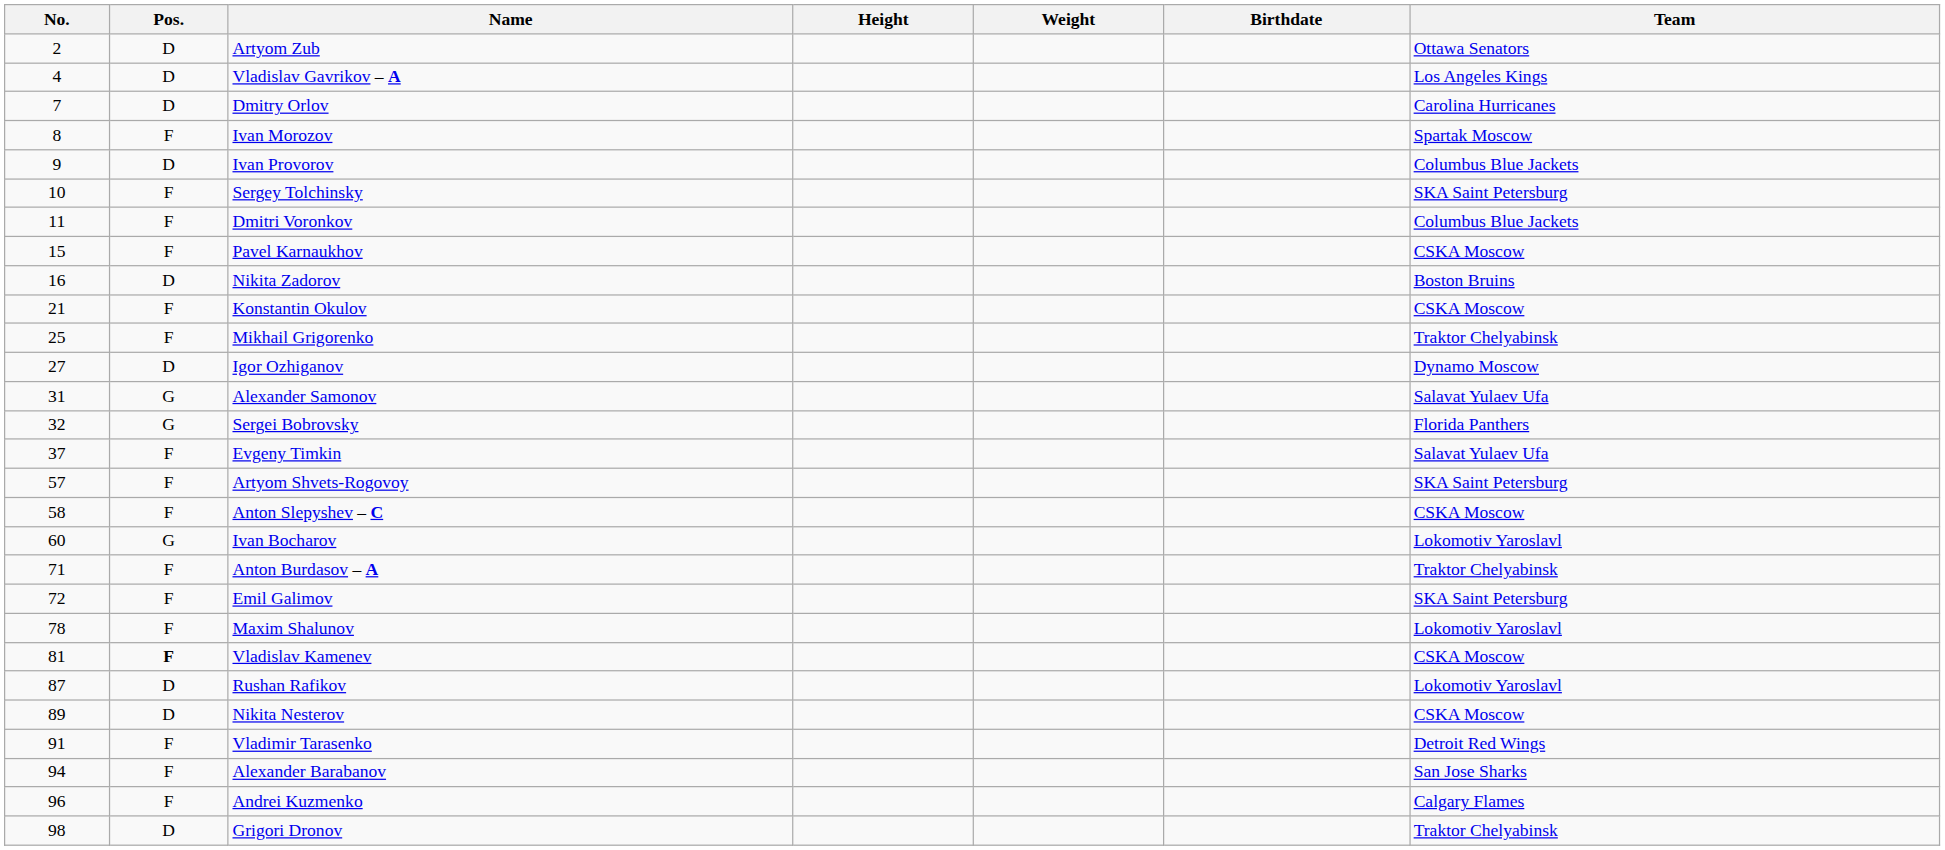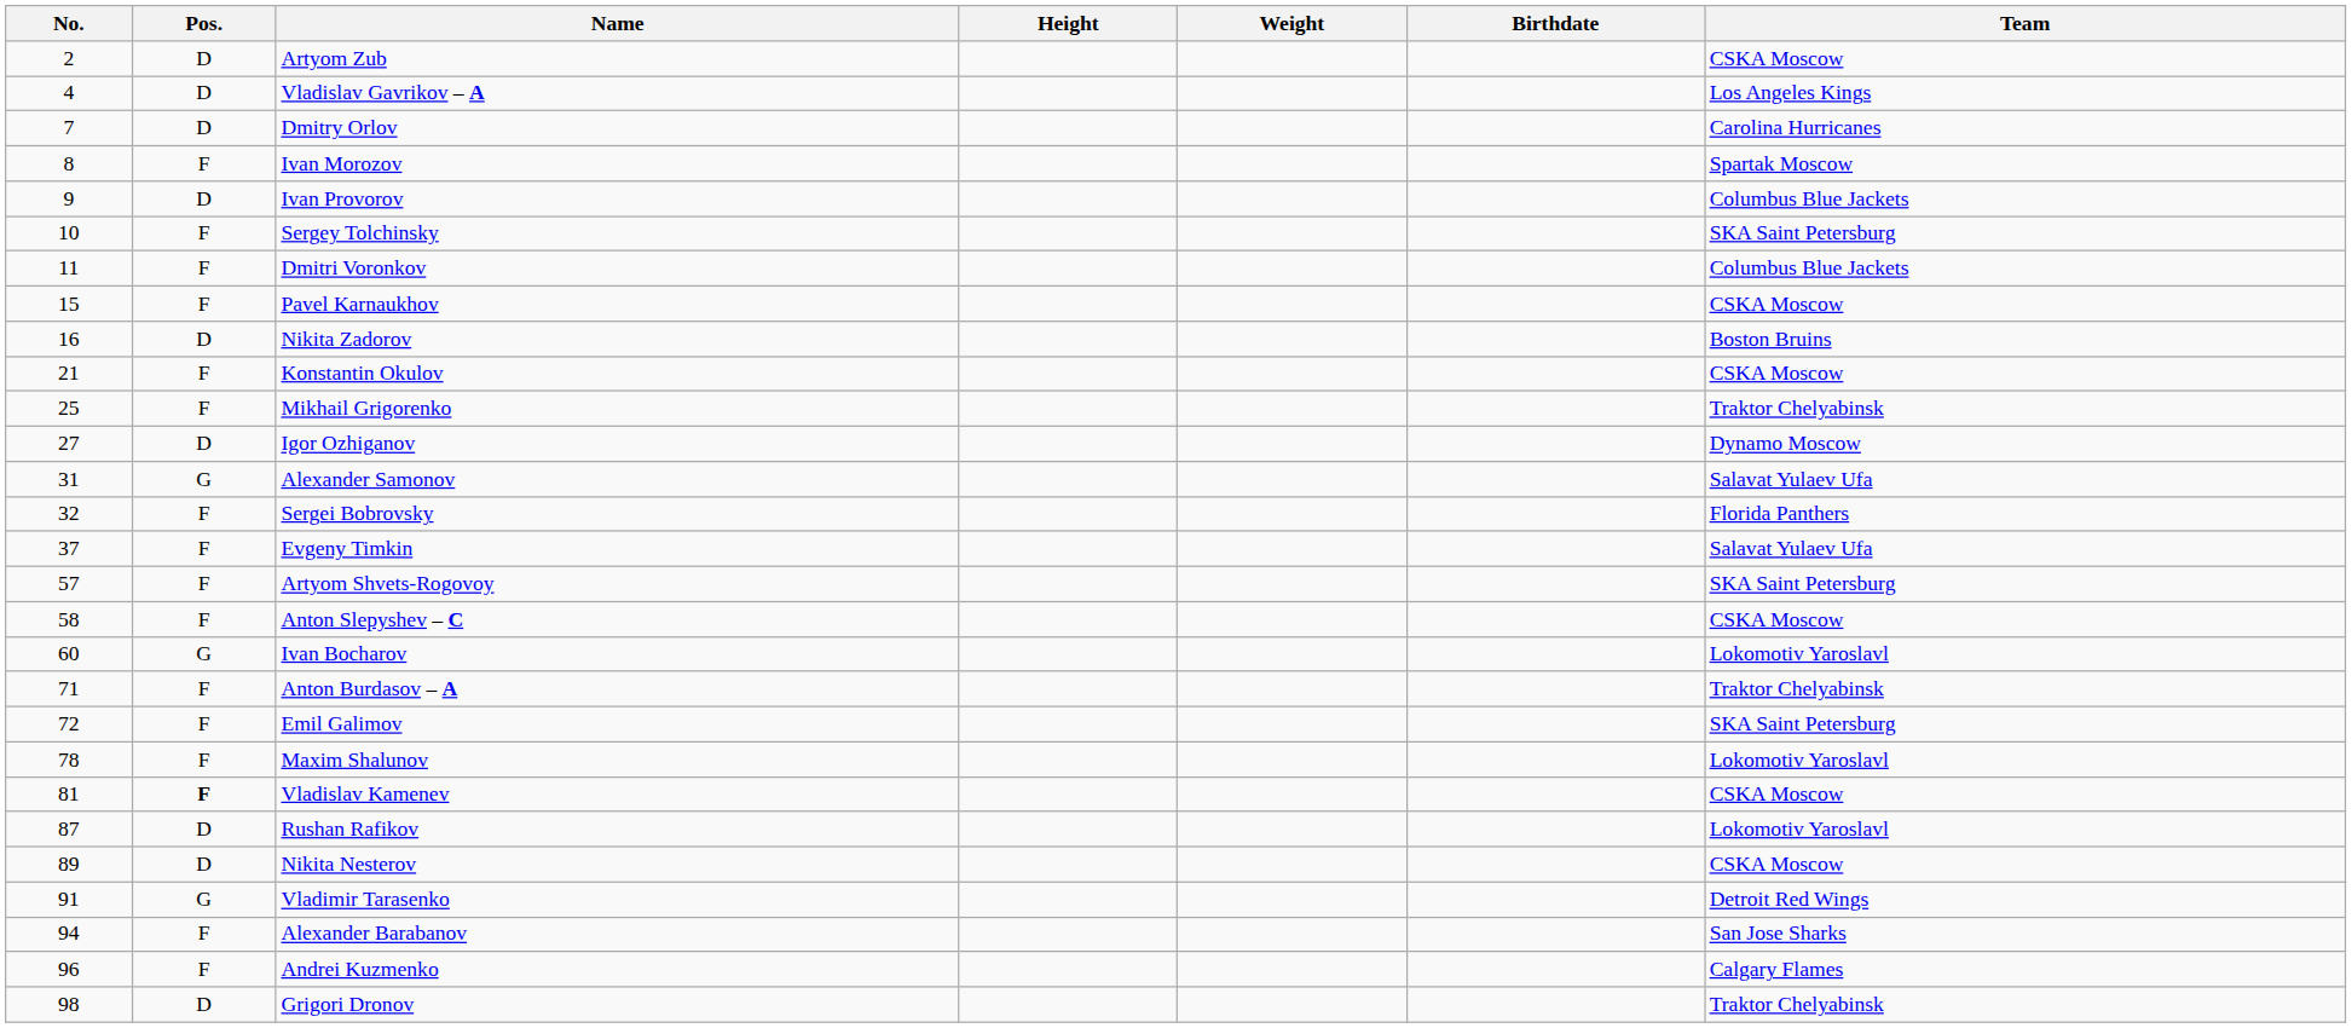Artyom Zub | Team: Ottawa Senators -> CSKA Moscow
Sergei Bobrovsky | Pos.: G -> F
Vladimir Tarasenko | Pos.: F -> G
